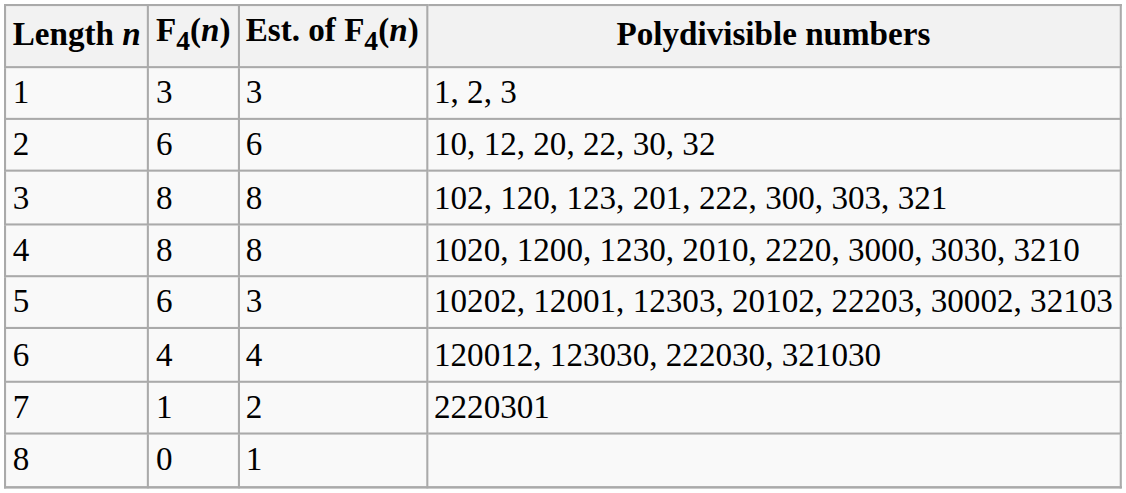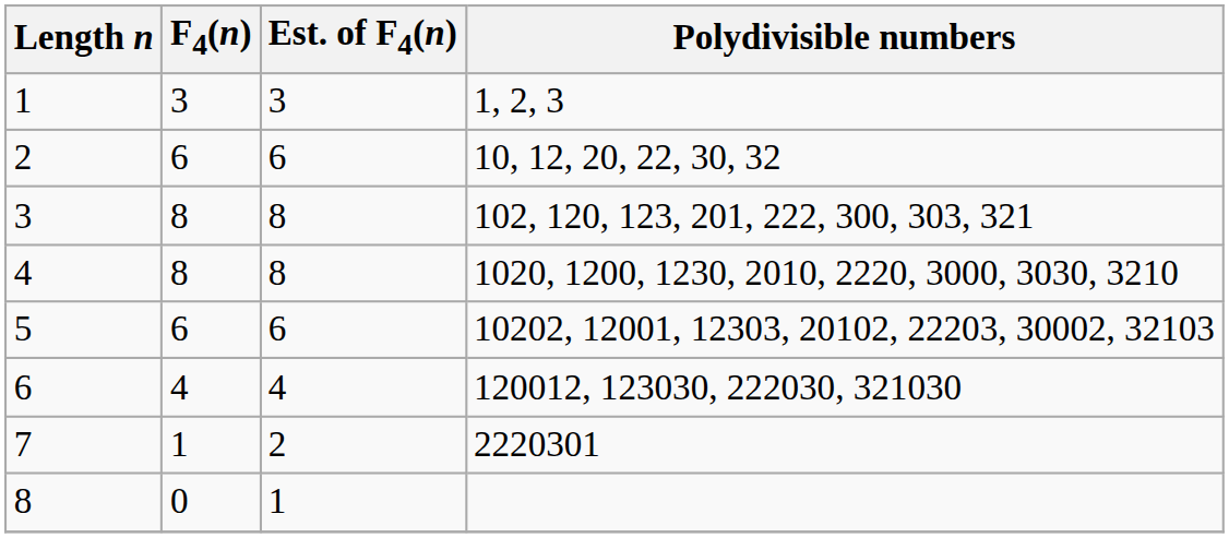5 | Est. of F4(n): 3 -> 6
